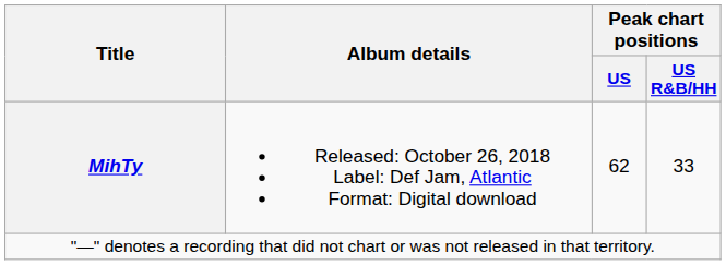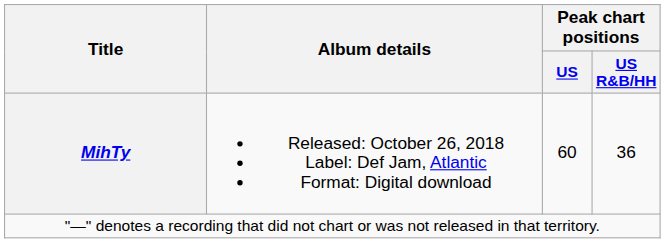MihTy | Peak chart positions / US: 62 -> 60
MihTy | Peak chart positions / US R&B/HH: 33 -> 36
